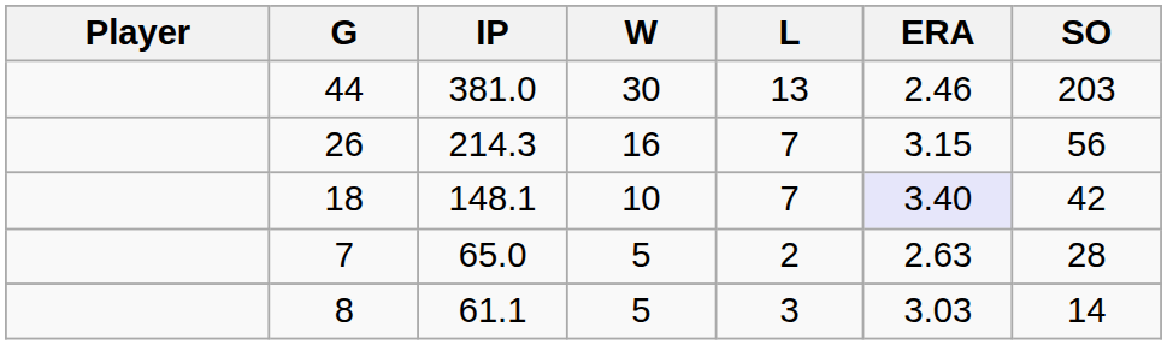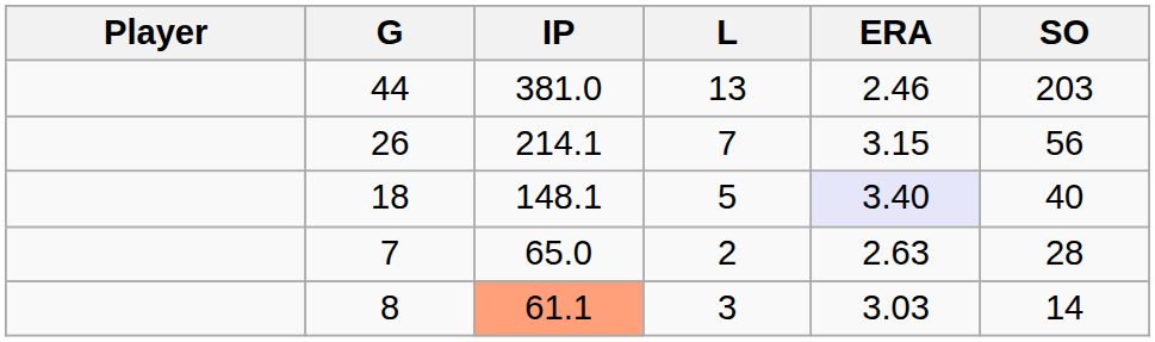- column: W | 30 | 16 | 10 | 5 | 5
26 | IP: 214.3 -> 214.1
18 | L: 7 -> 5
18 | SO: 42 -> 40
8 | IP: no background -> lightsalmon background
